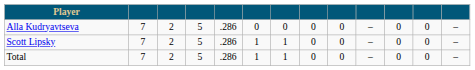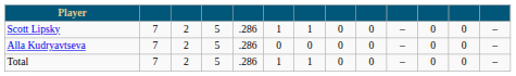rows swapped: Alla Kudryavtseva <-> Scott Lipsky
